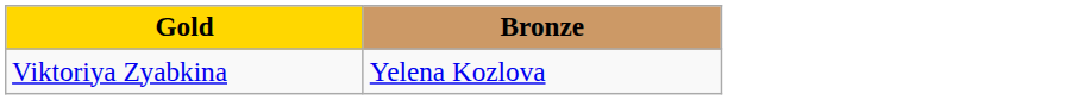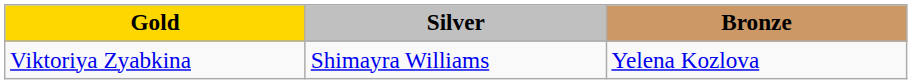+ column: Silver | Shimayra Williams
